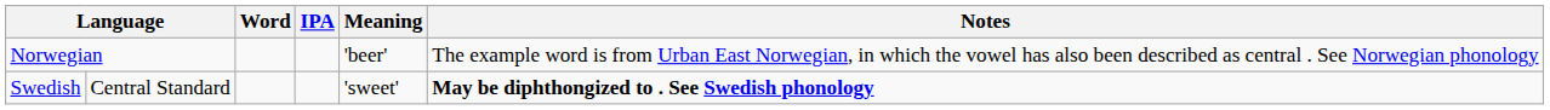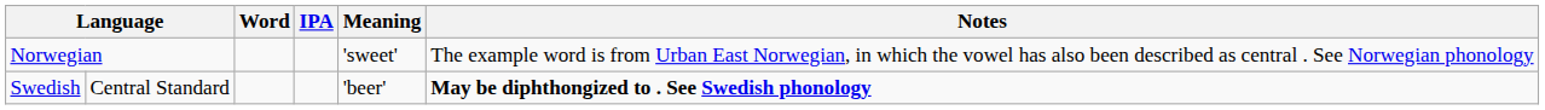Norwegian | Meaning: 'beer' -> 'sweet'
Swedish | Meaning: 'sweet' -> 'beer'
